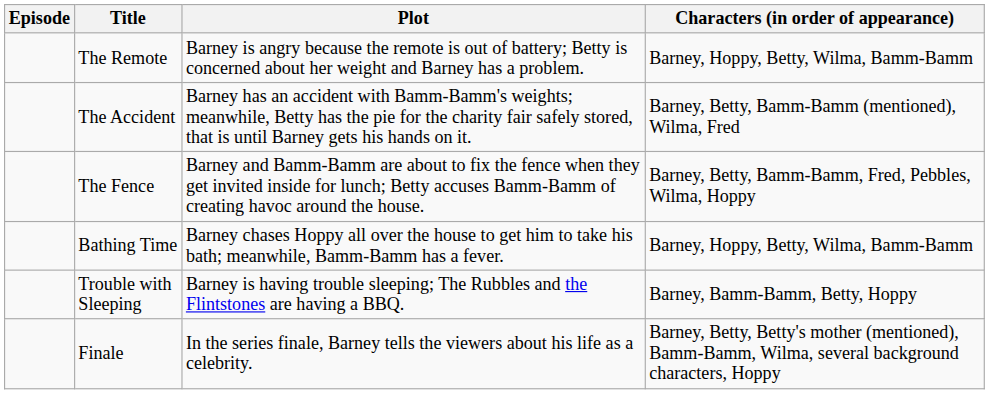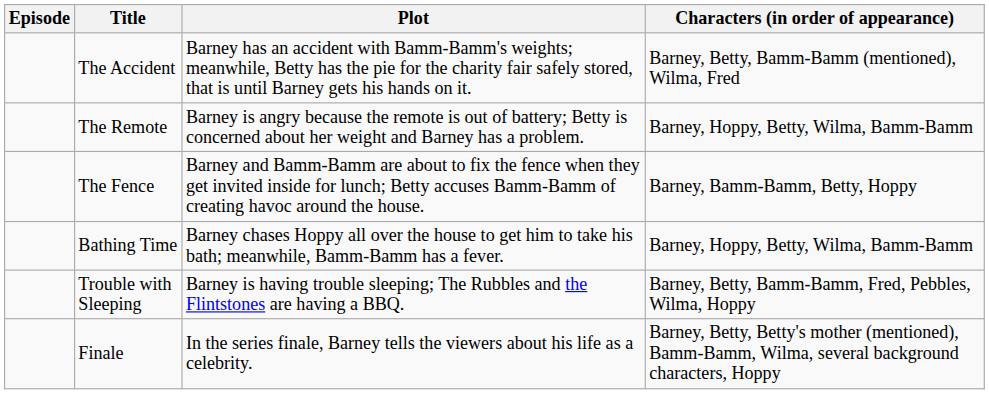rows swapped: The Remote <-> The Accident
The Fence | Characters (in order of appearance): Barney, Betty, Bamm-Bamm, Fred, Pebbles, Wilma, Hoppy -> Barney, Bamm-Bamm, Betty, Hoppy
Trouble with Sleeping | Characters (in order of appearance): Barney, Bamm-Bamm, Betty, Hoppy -> Barney, Betty, Bamm-Bamm, Fred, Pebbles, Wilma, Hoppy
